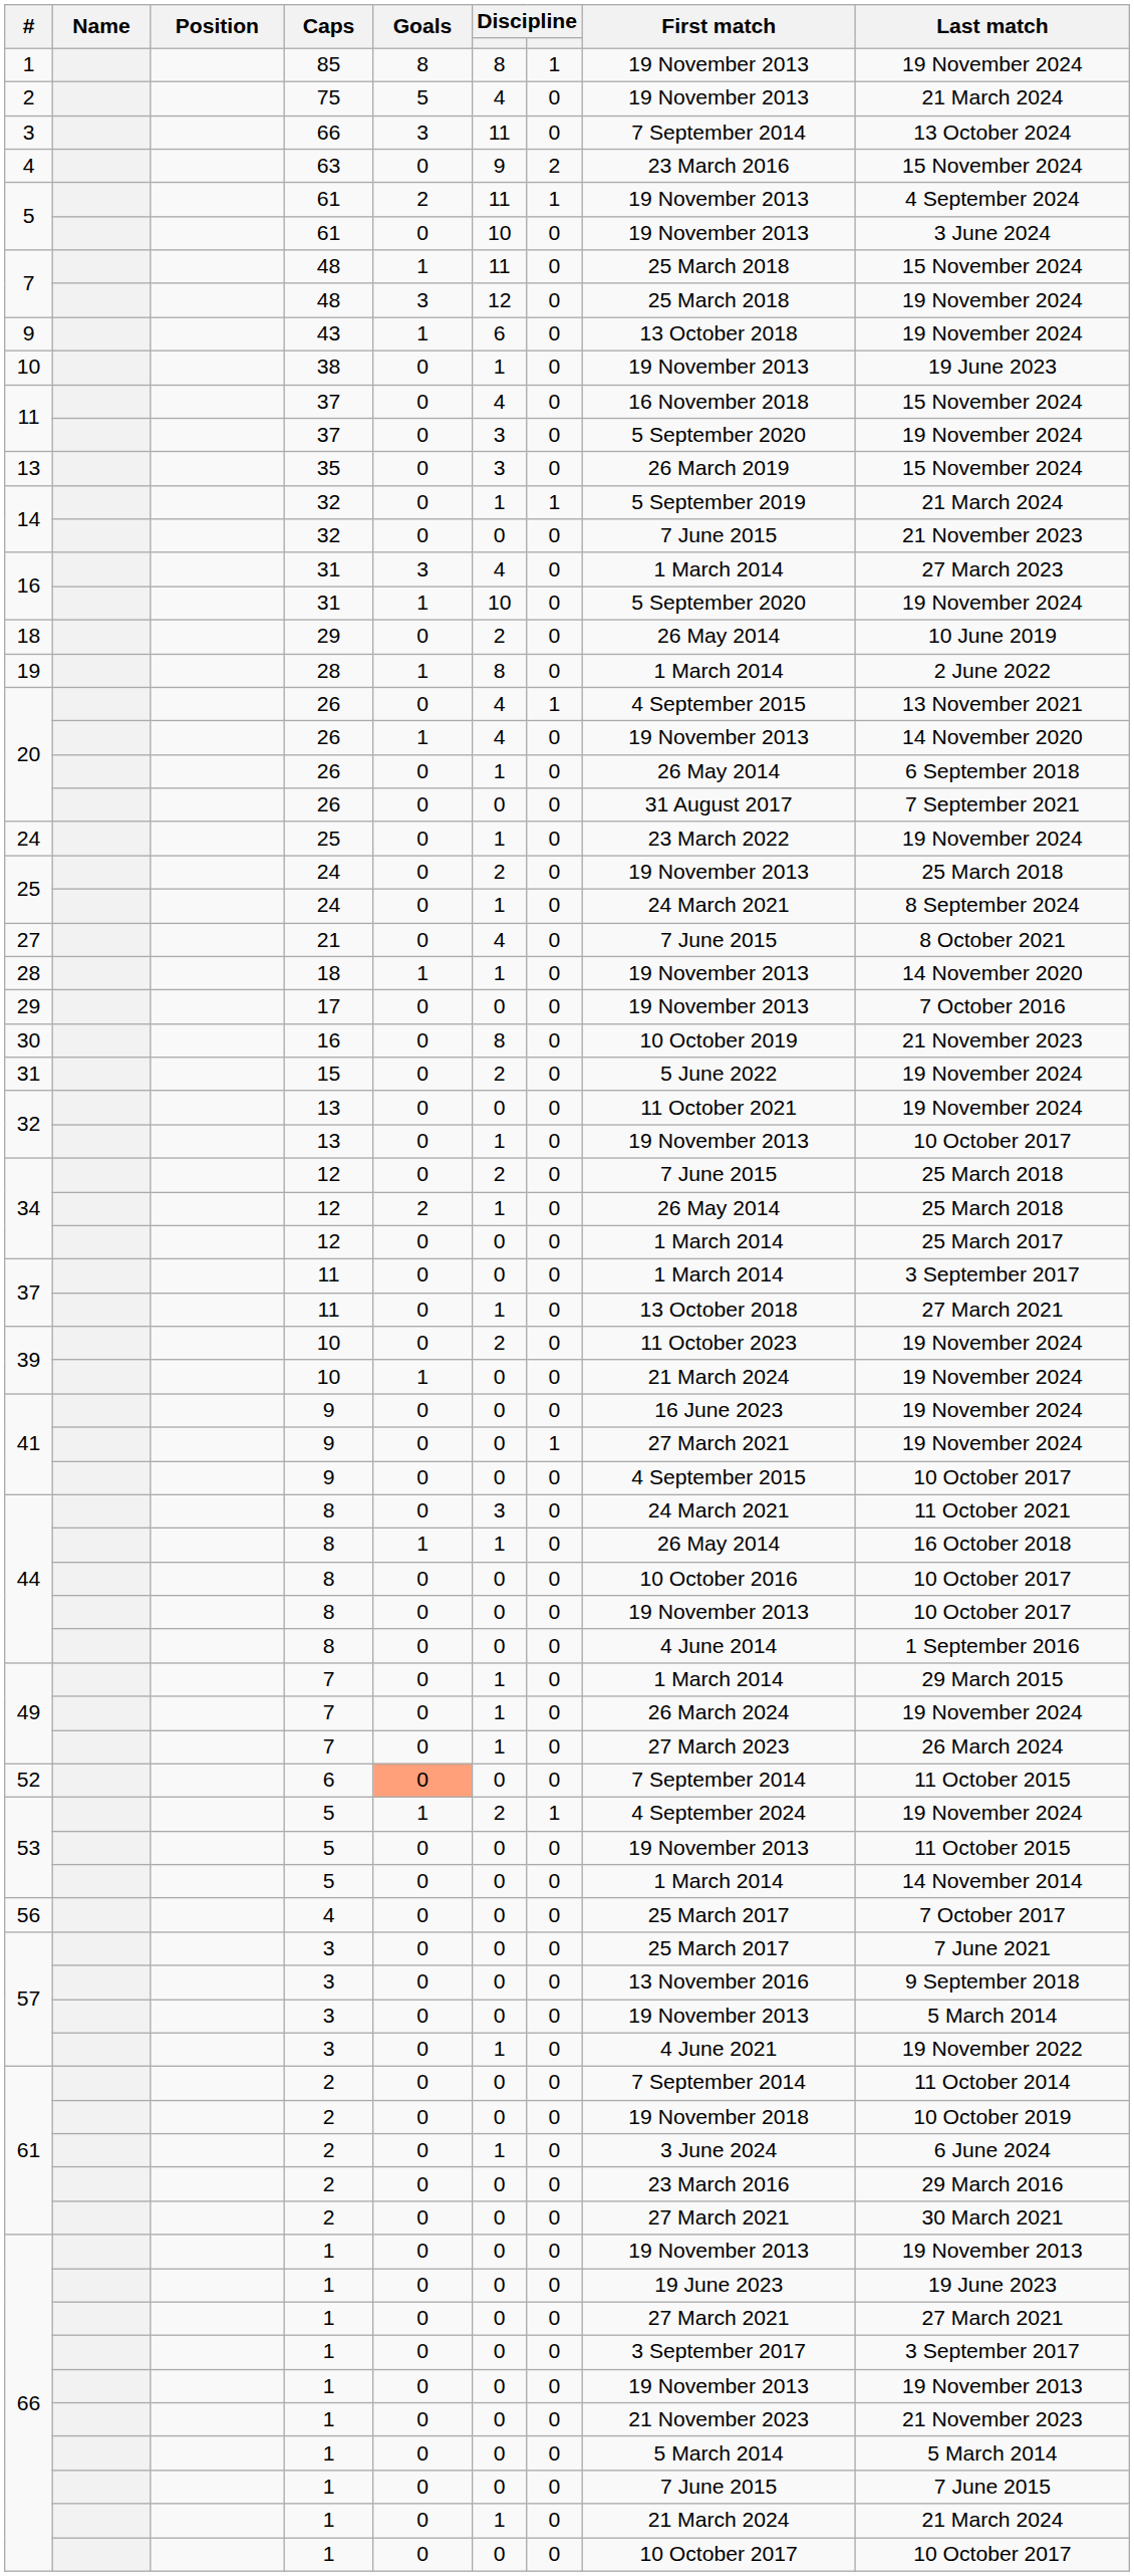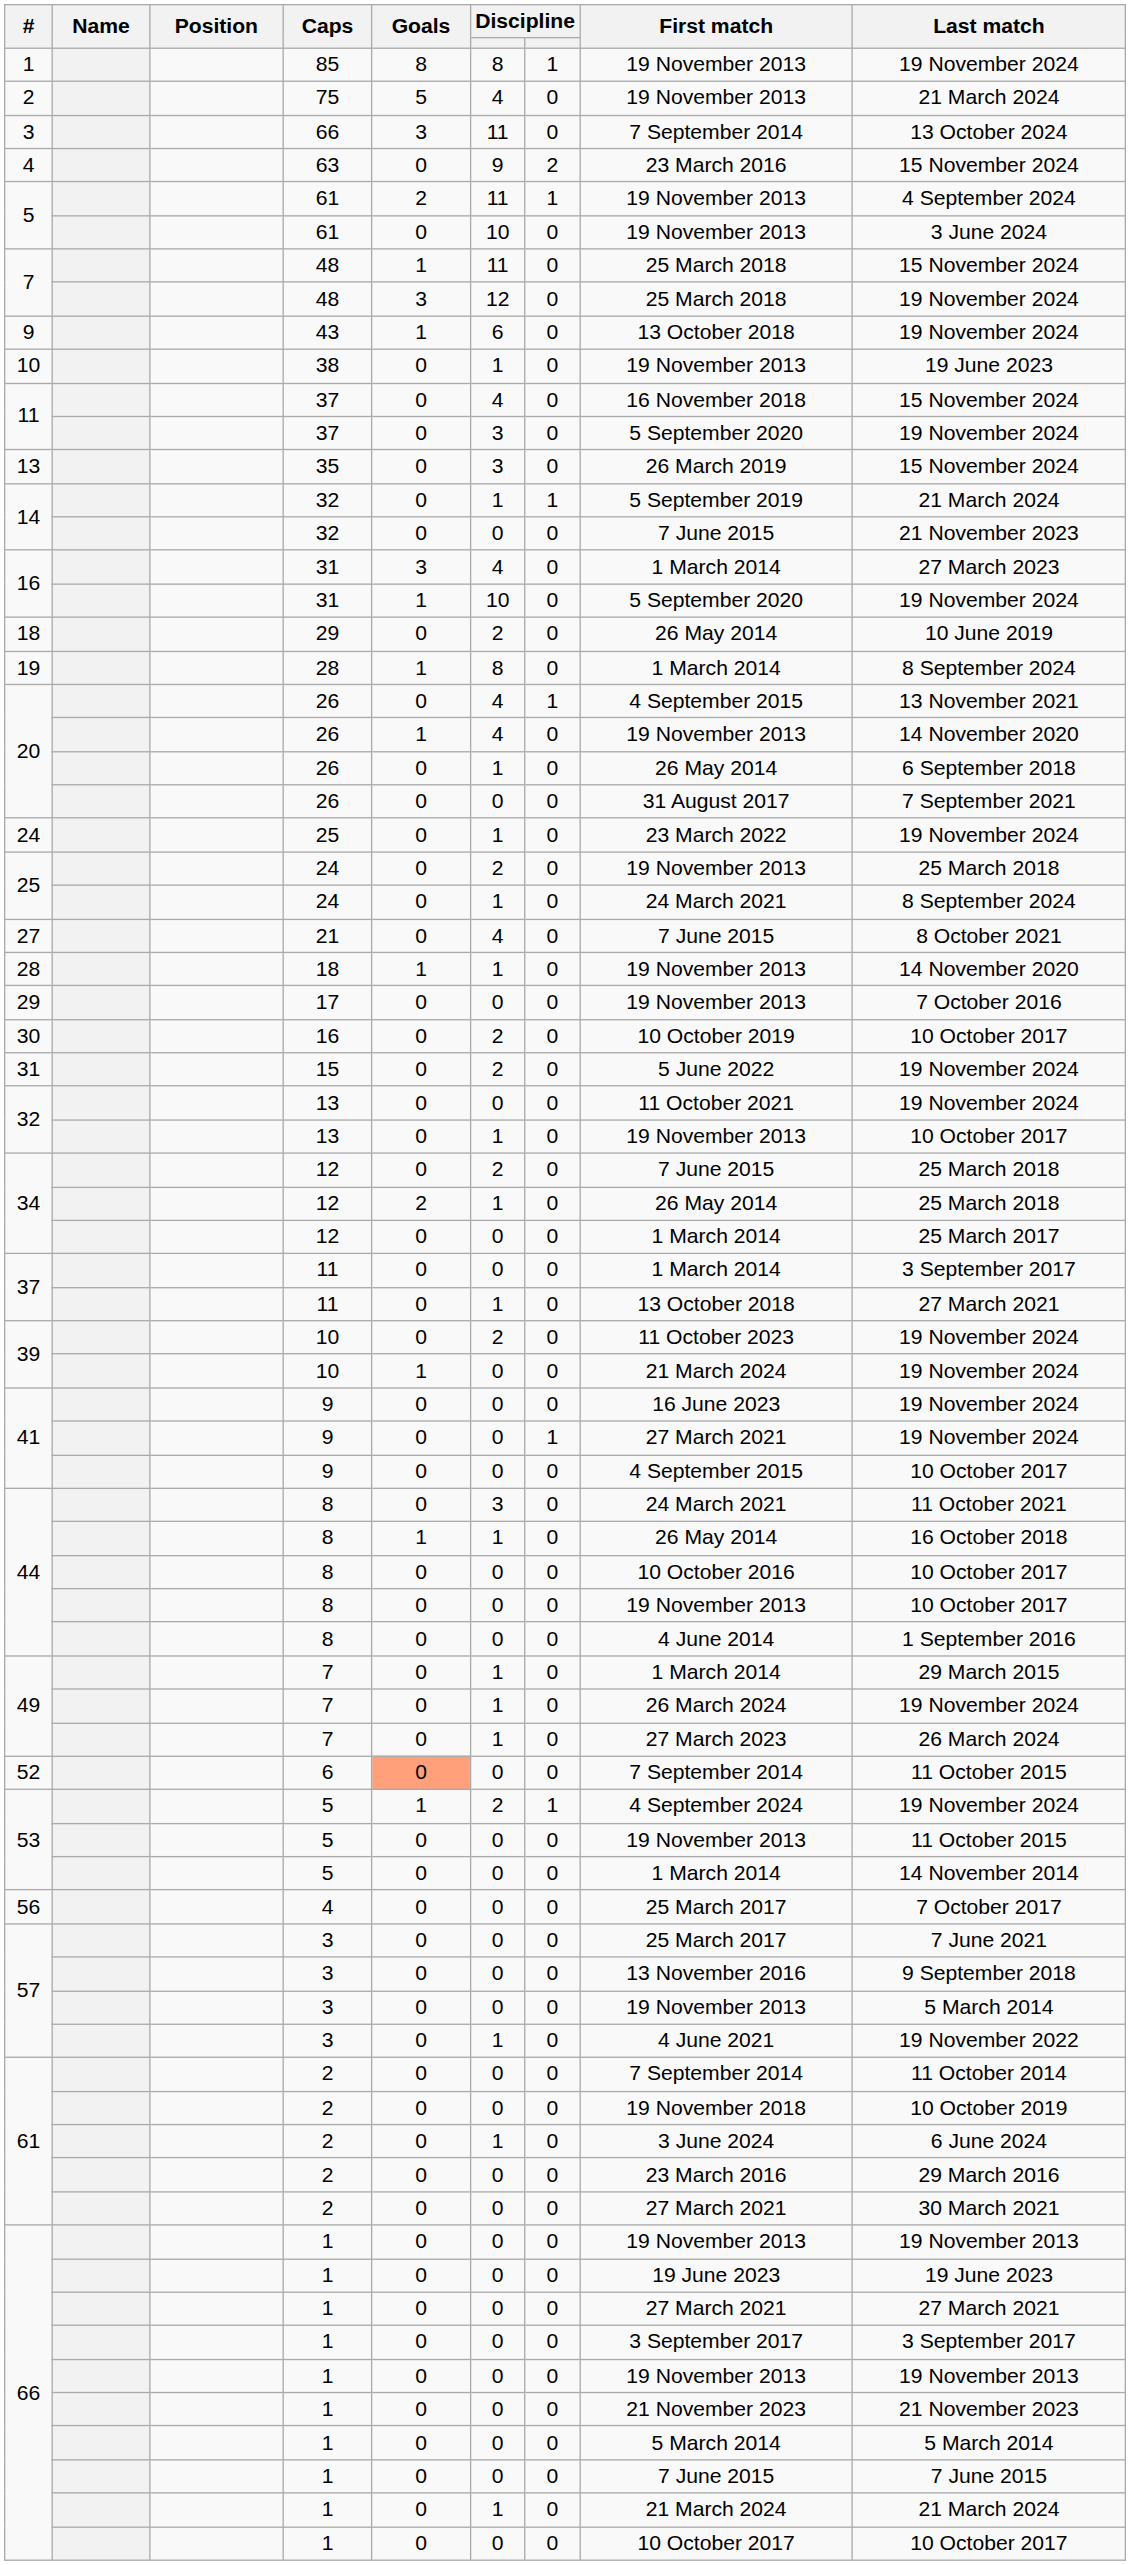19 | Last match: 2 June 2022 -> 8 September 2024
30 | column 6: 8 -> 2
30 | Last match: 21 November 2023 -> 10 October 2017
